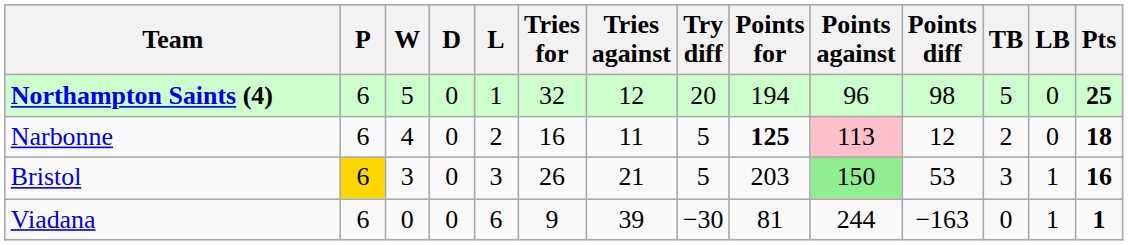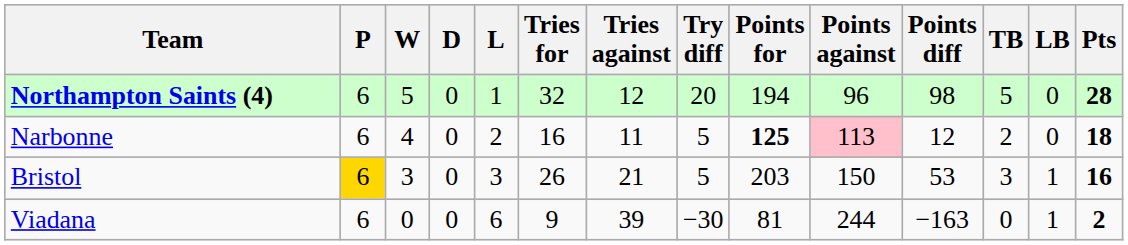Northampton Saints (4) | Pts: 25 -> 28
Bristol | Points against: lightgreen background -> no background
Viadana | Pts: 1 -> 2
